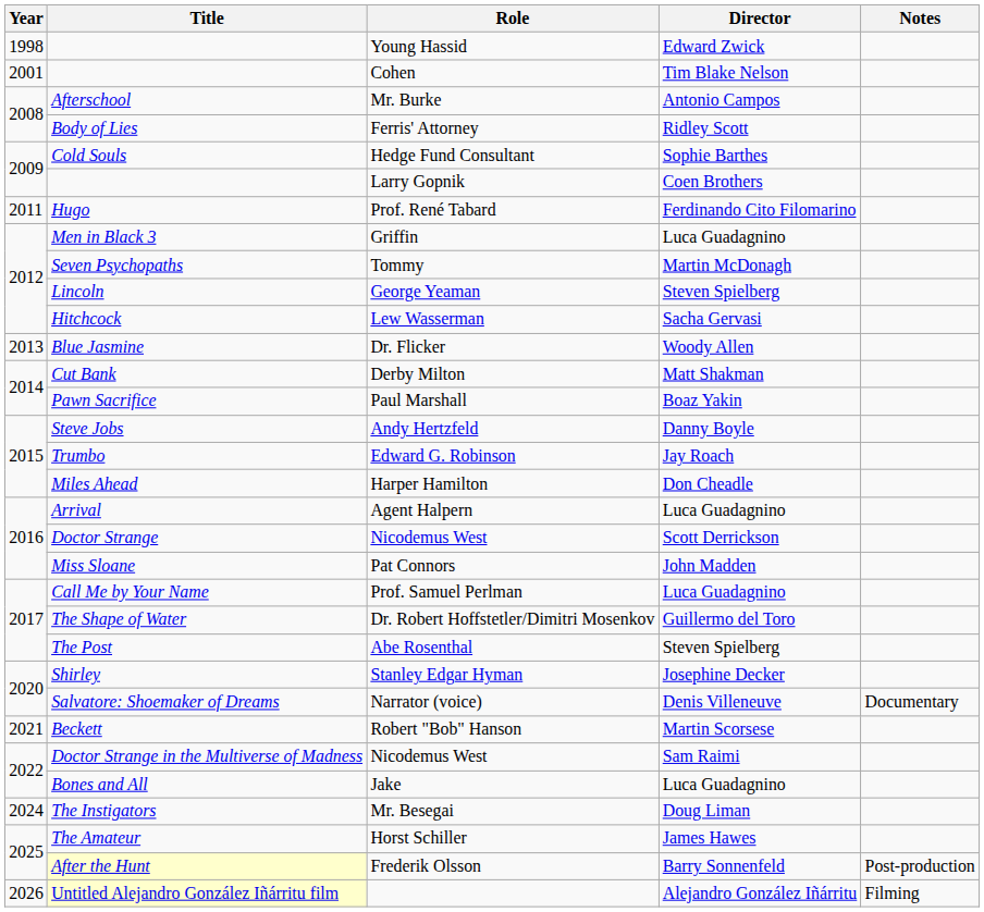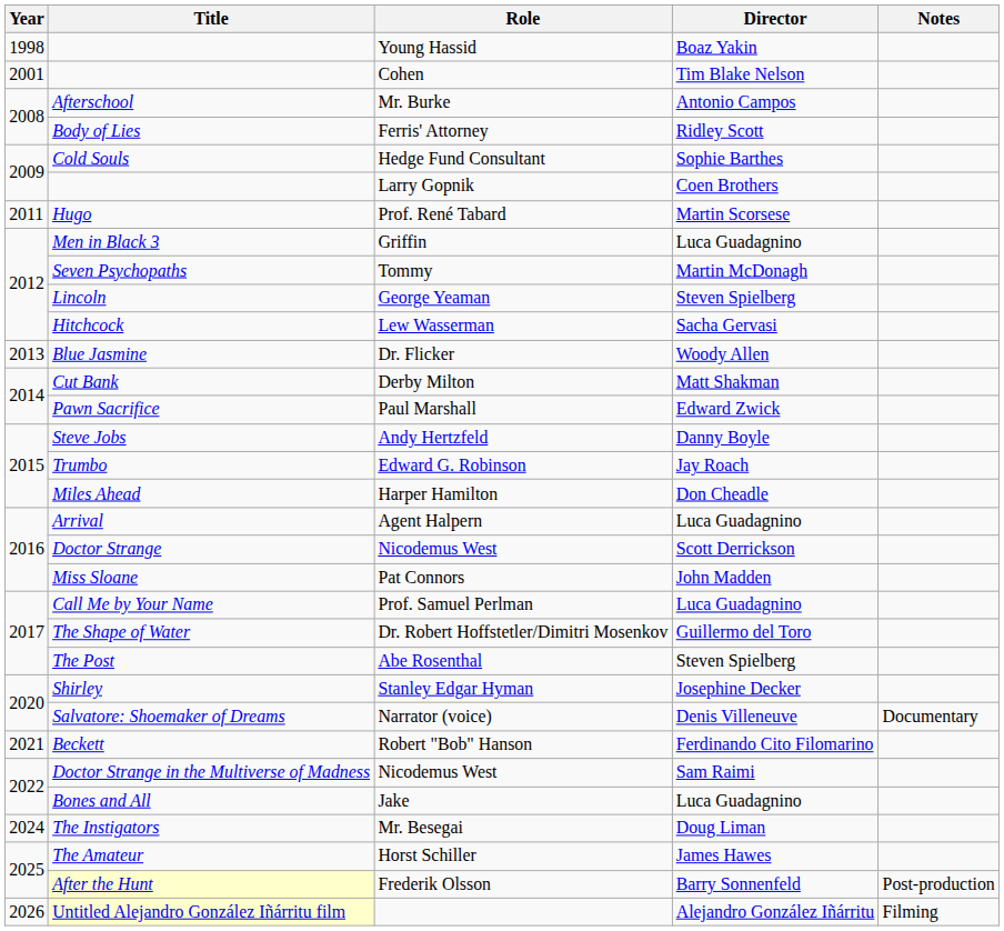Young Hassid | Director: Edward Zwick -> Boaz Yakin
Prof. René Tabard | Director: Ferdinando Cito Filomarino -> Martin Scorsese
Paul Marshall | Director: Boaz Yakin -> Edward Zwick
Robert "Bob" Hanson | Director: Martin Scorsese -> Ferdinando Cito Filomarino
